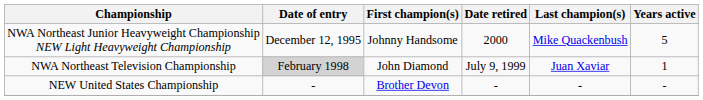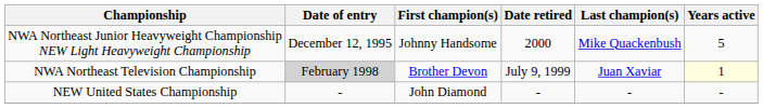NWA Northeast Television Championship | First champion(s): John Diamond -> Brother Devon
NWA Northeast Television Championship | Years active: no background -> lightyellow background
NEW United States Championship | First champion(s): Brother Devon -> John Diamond
